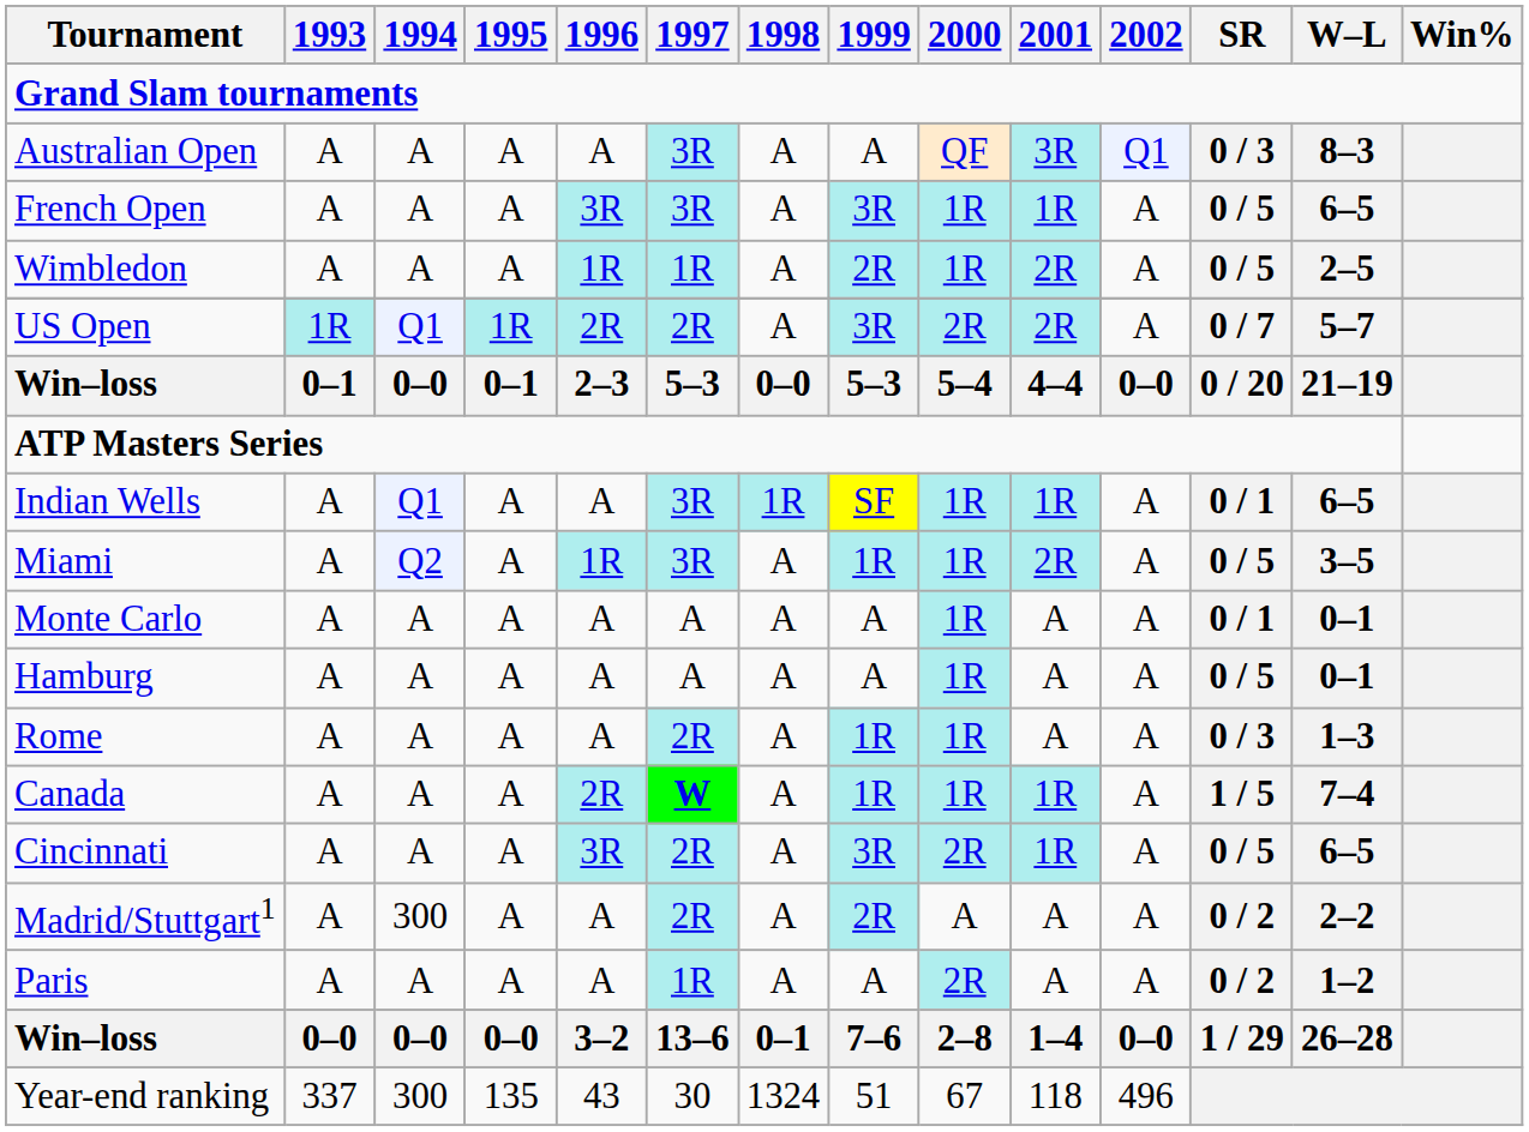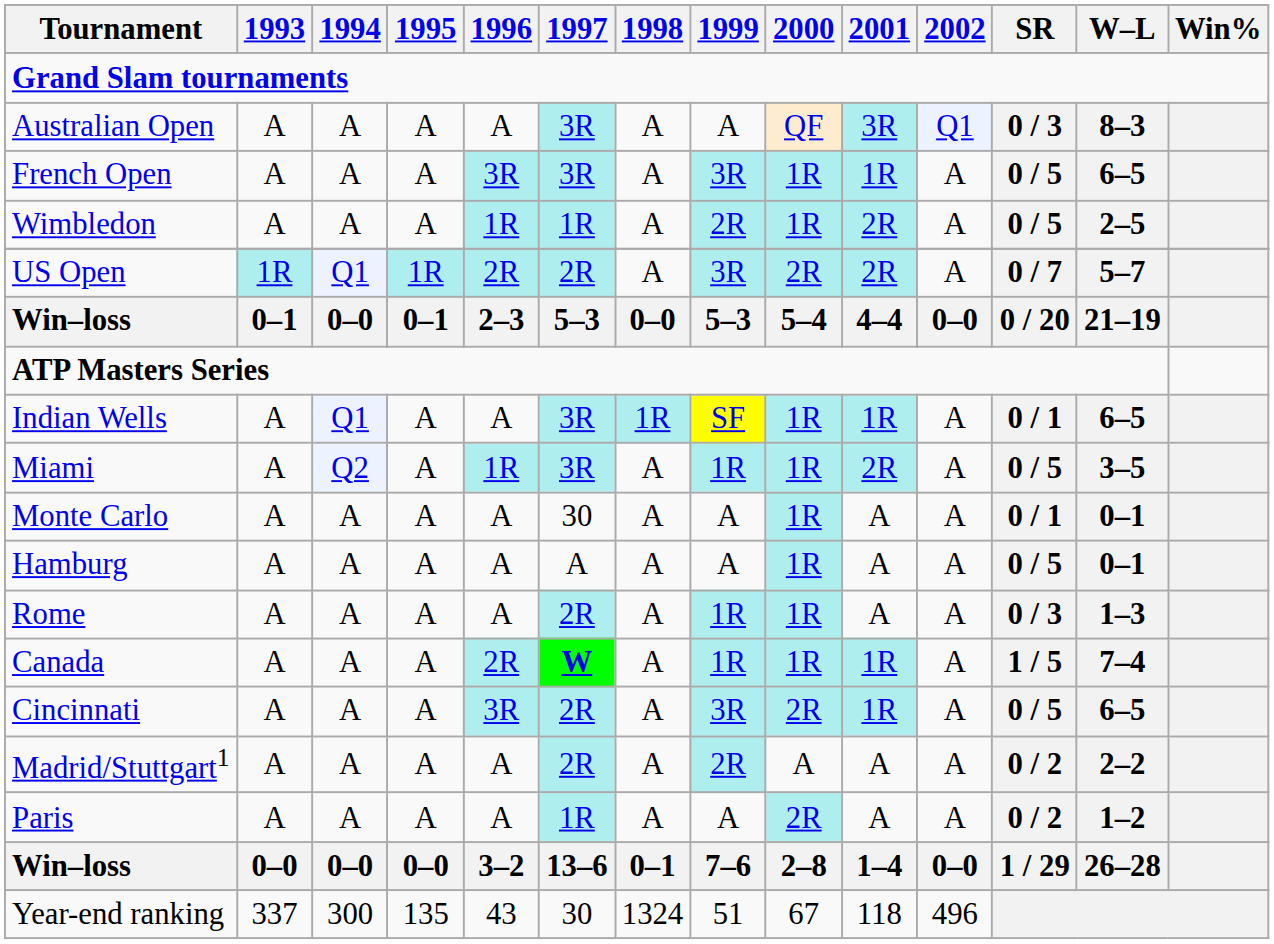Monte Carlo | 1997: A -> 30
Madrid/Stuttgart1 | 1994: 300 -> A
